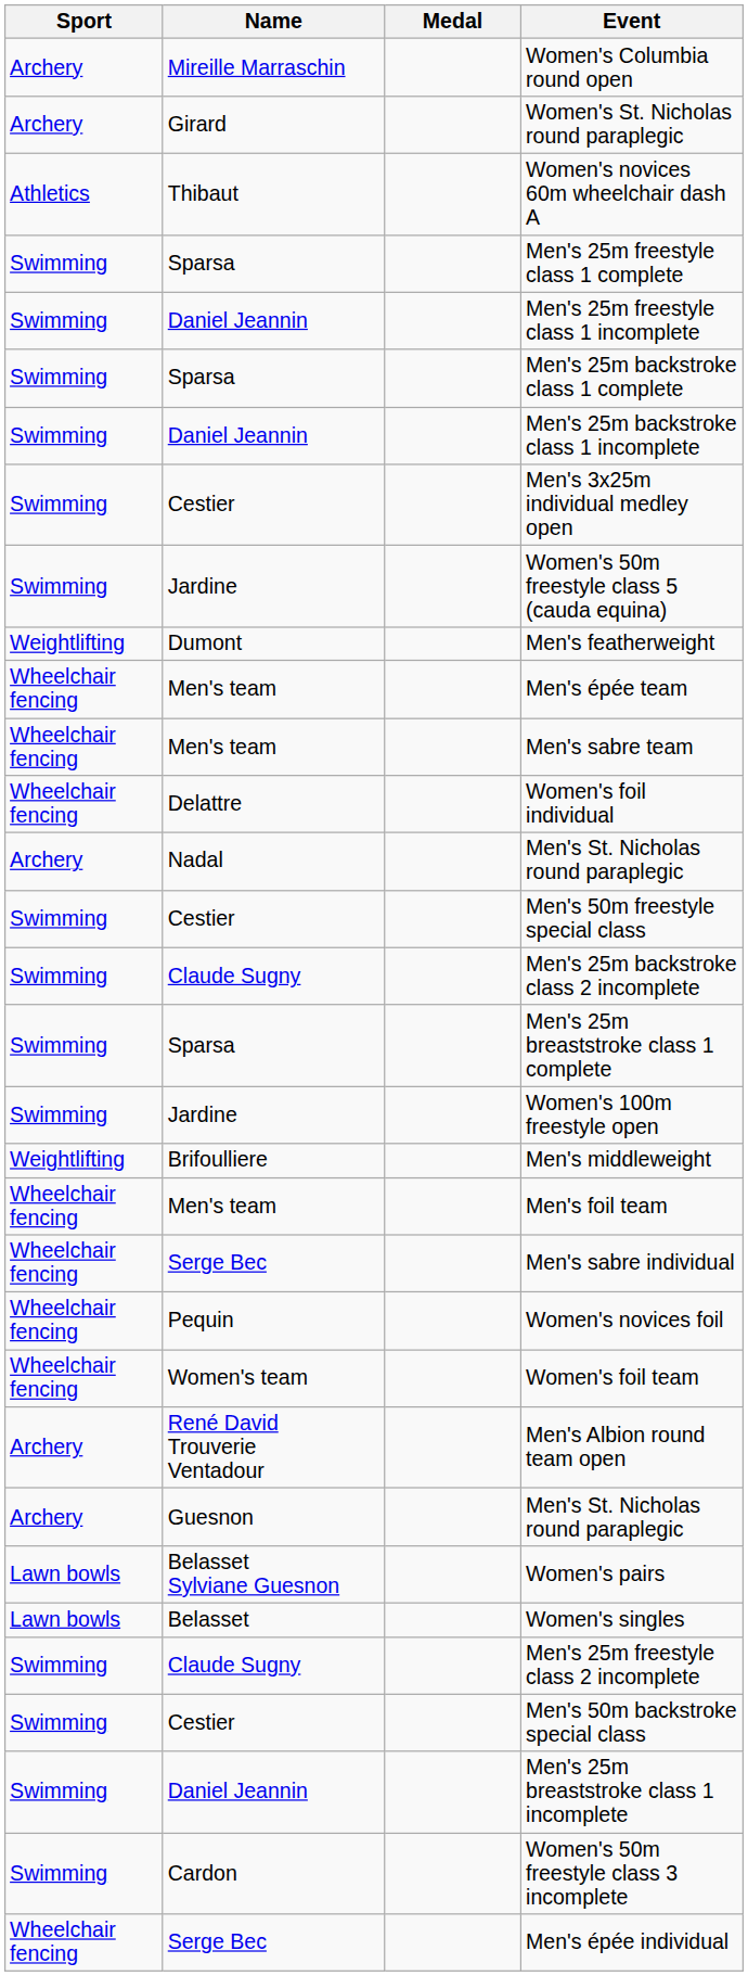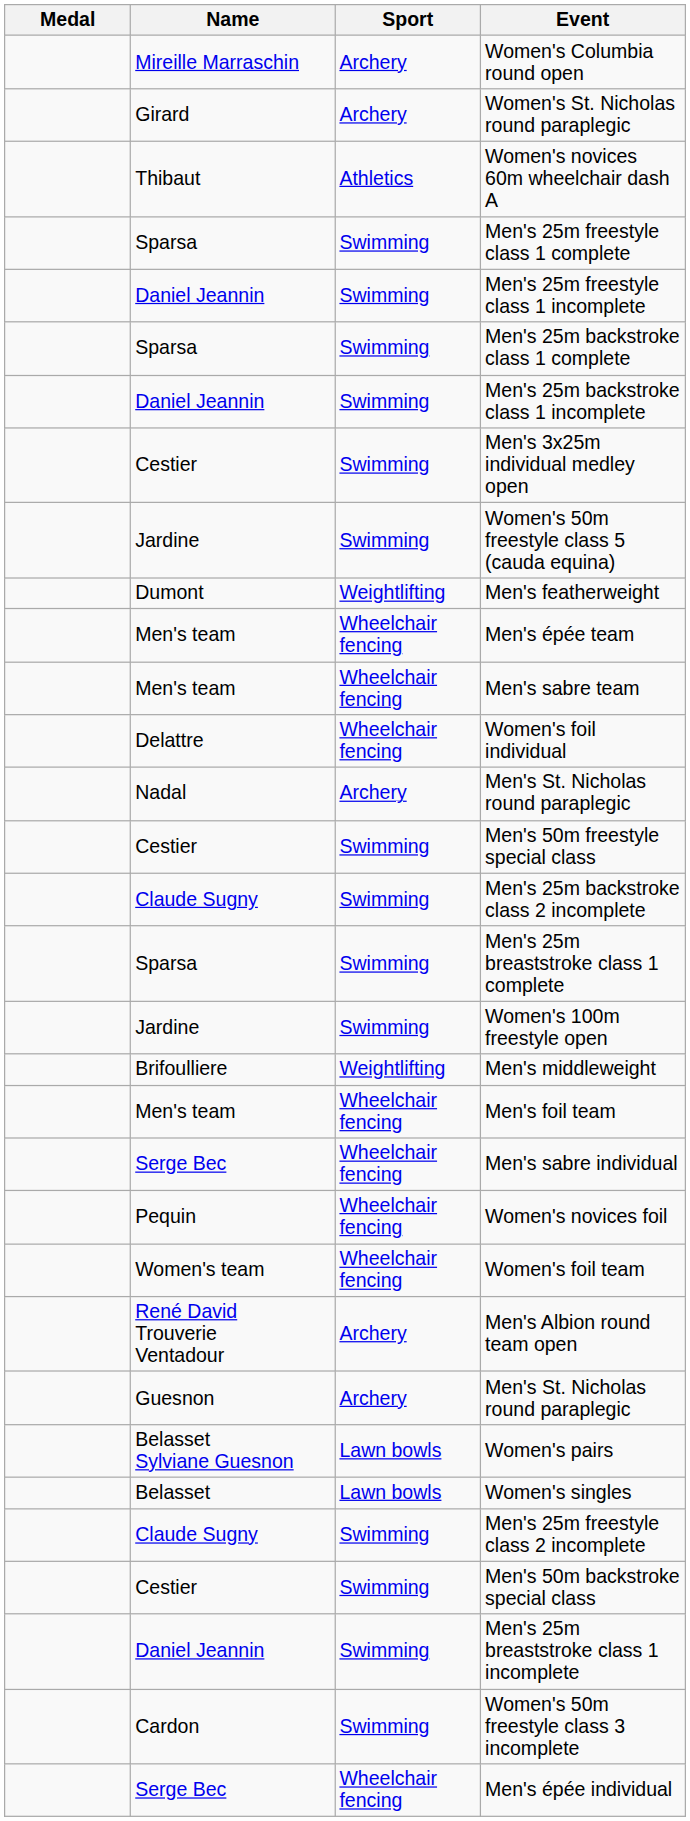columns swapped: Medal <-> Sport
